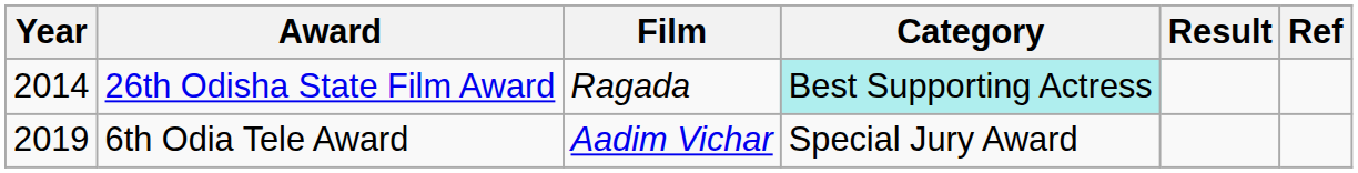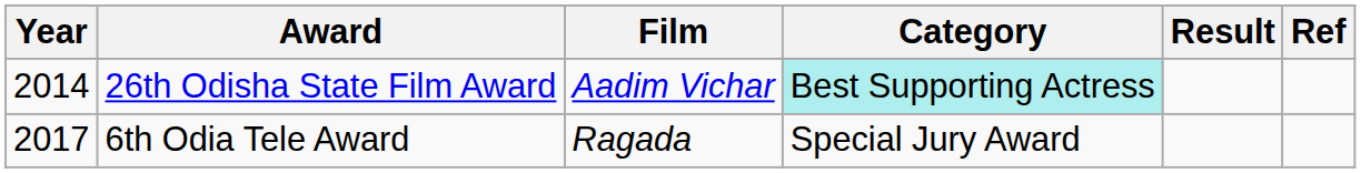26th Odisha State Film Award | Film: Ragada -> Aadim Vichar
6th Odia Tele Award | Year: 2019 -> 2017
6th Odia Tele Award | Film: Aadim Vichar -> Ragada
